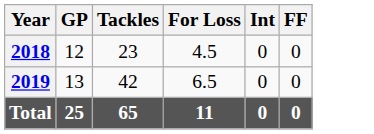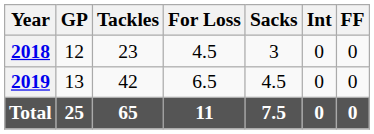+ column: Sacks | 3 | 4.5 | 7.5
